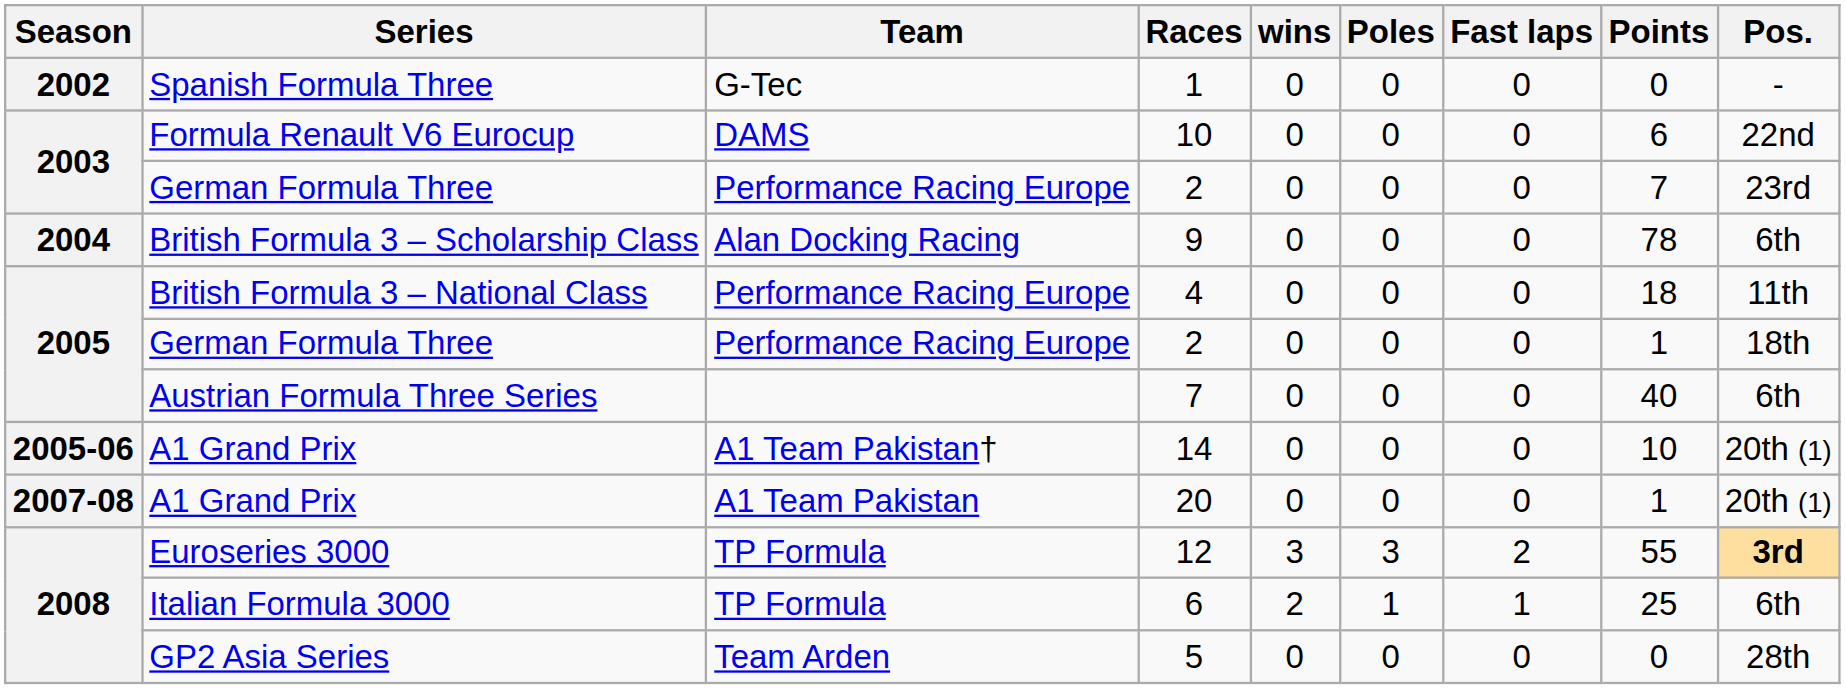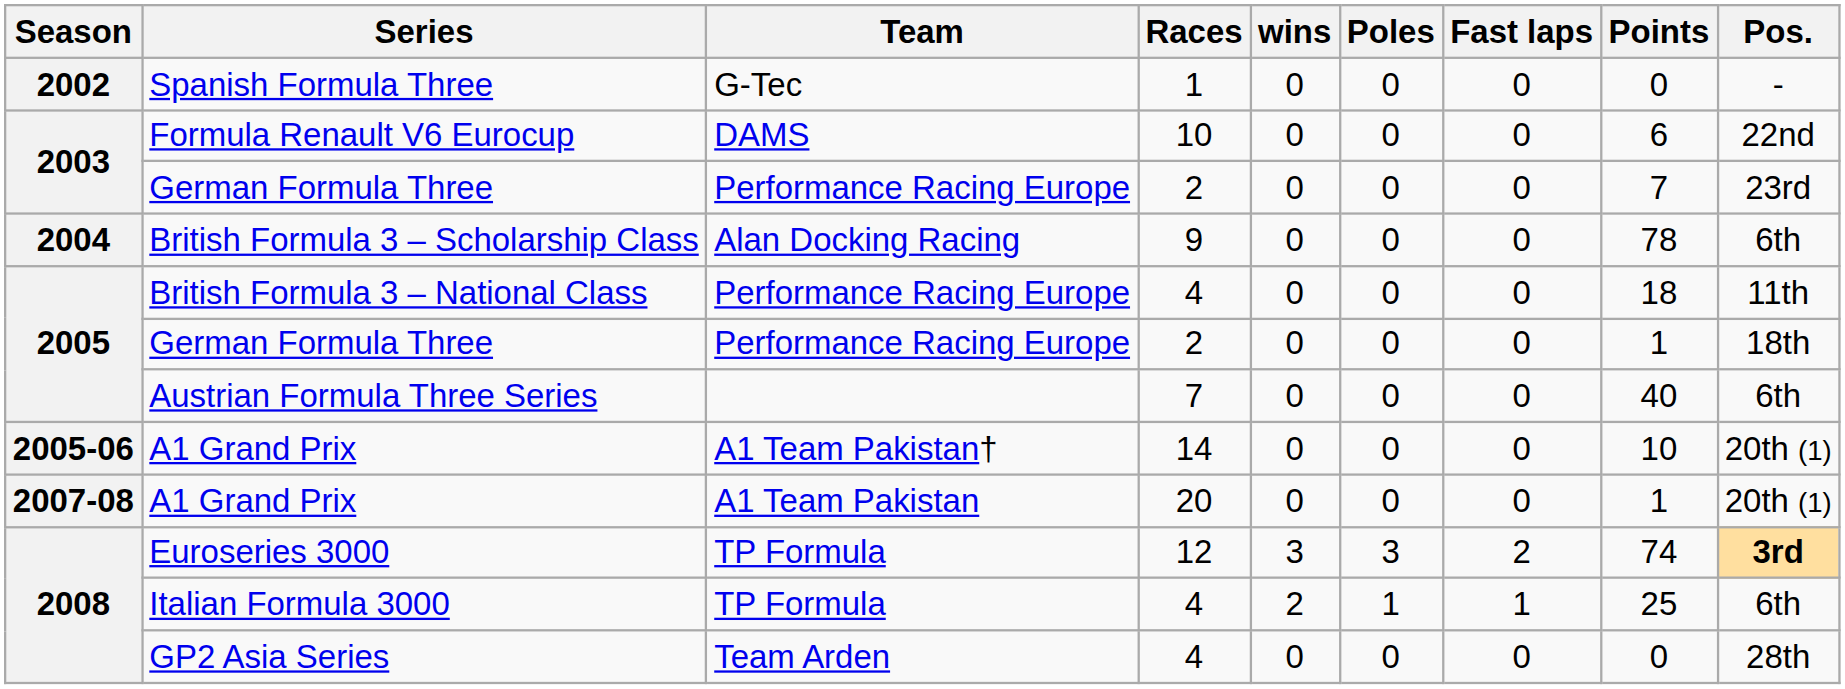Euroseries 3000 | Points: 55 -> 74
Italian Formula 3000 | Races: 6 -> 4
GP2 Asia Series | Races: 5 -> 4
